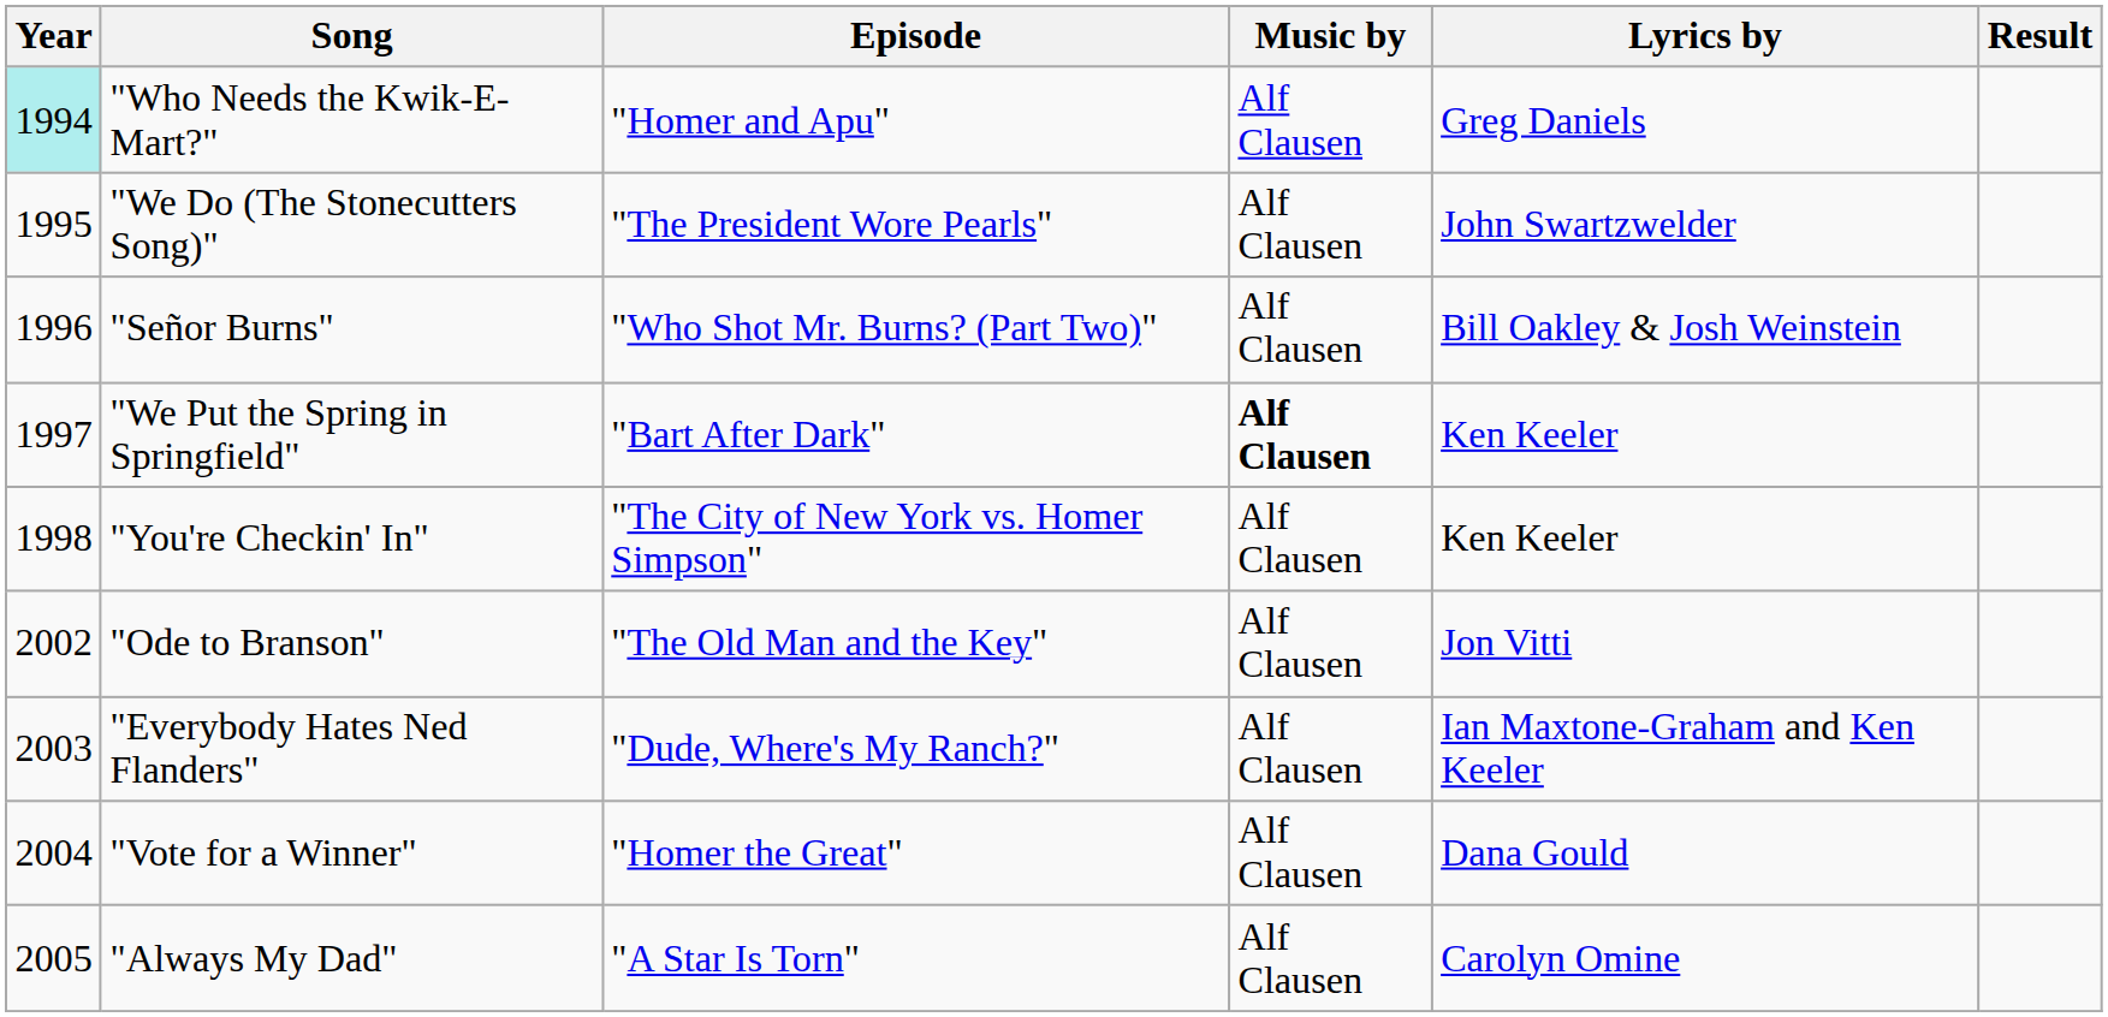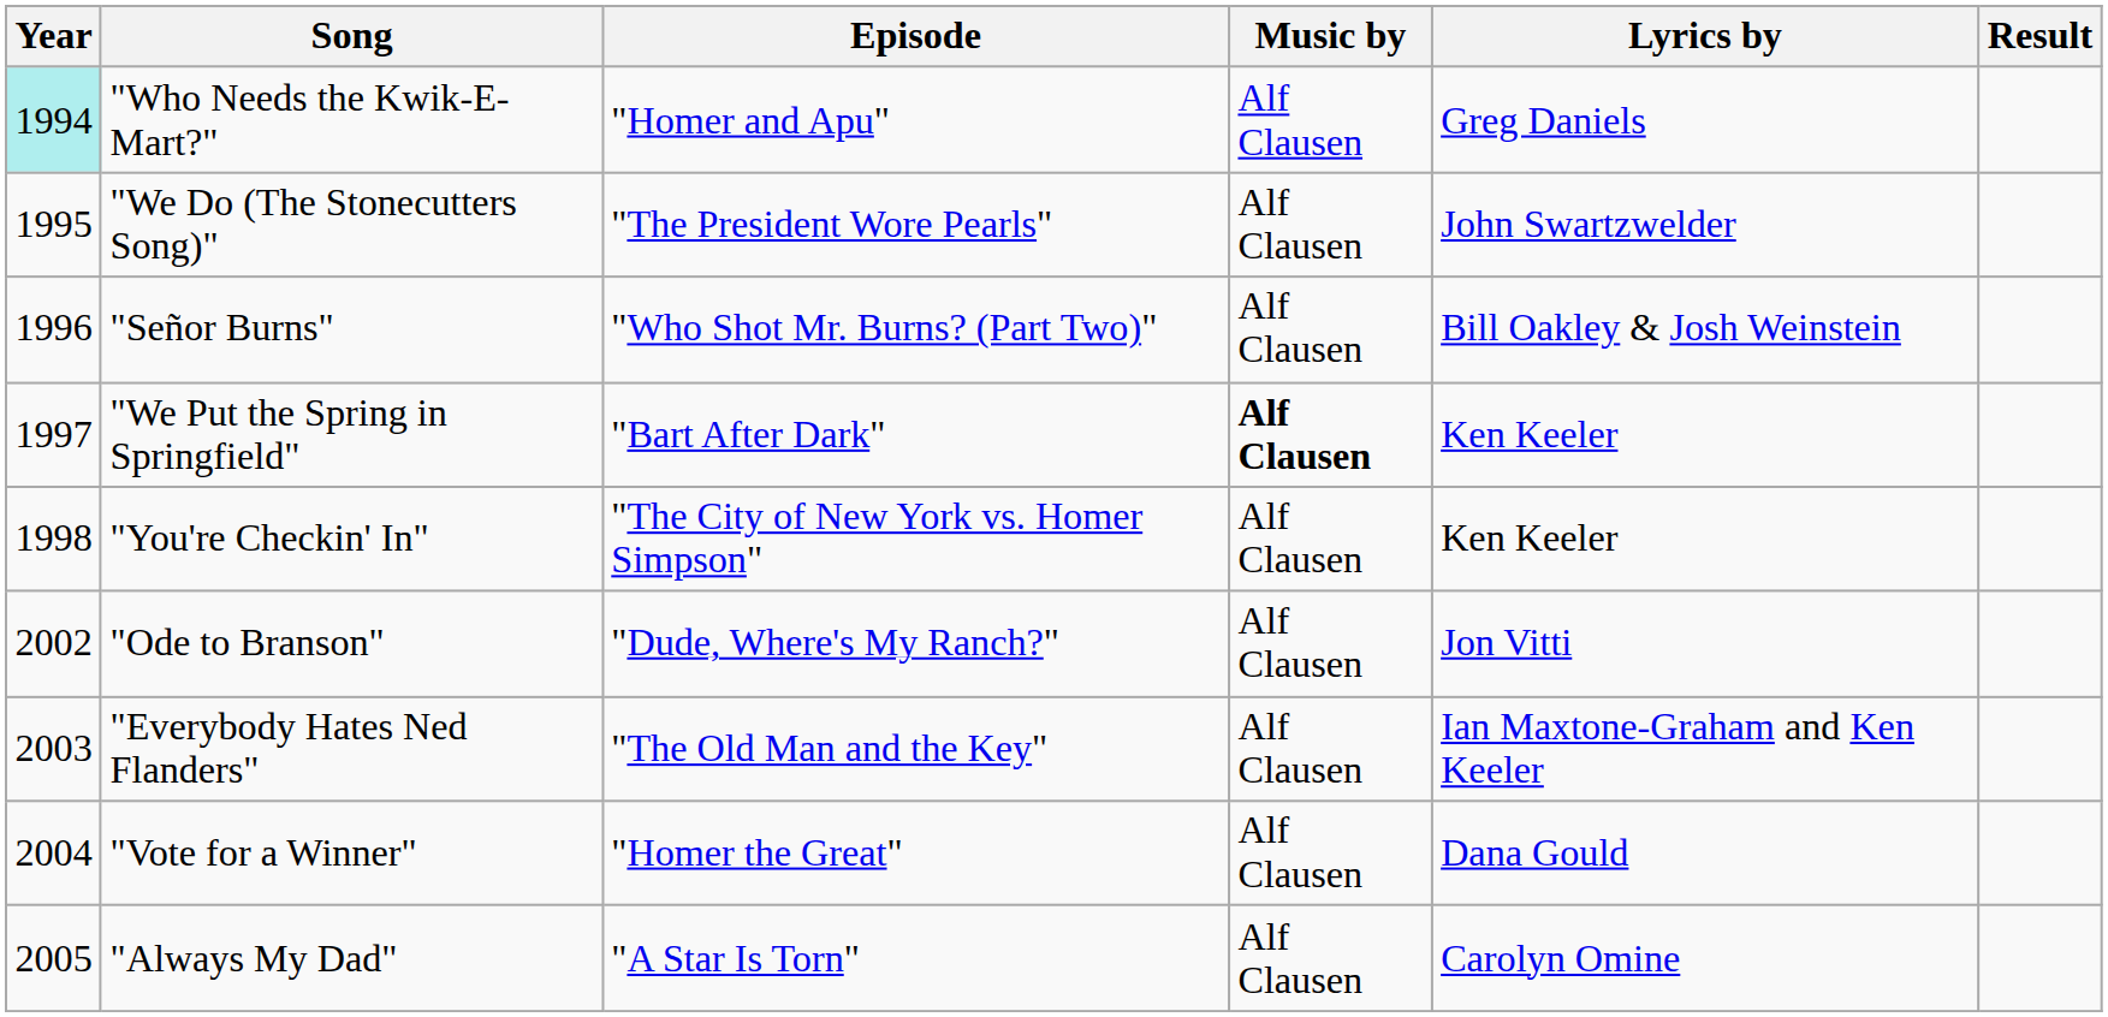"Ode to Branson" | Episode: "The Old Man and the Key" -> "Dude, Where's My Ranch?"
"Everybody Hates Ned Flanders" | Episode: "Dude, Where's My Ranch?" -> "The Old Man and the Key"
